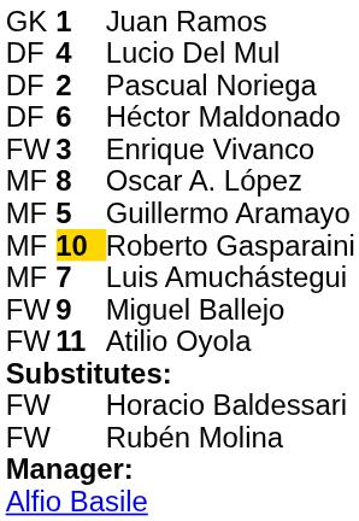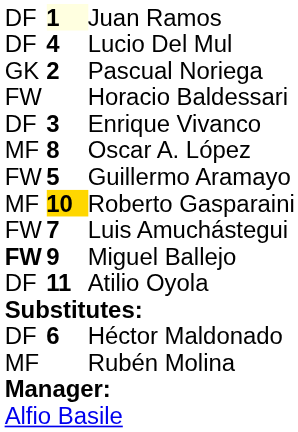Juan Ramos | column 1: GK -> DF
Juan Ramos | column 2: no background -> lightyellow background
Pascual Noriega | column 1: DF -> GK
rows swapped: Héctor Maldonado <-> Horacio Baldessari
Enrique Vivanco | column 1: FW -> DF
Guillermo Aramayo | column 1: MF -> FW
Luis Amuchástegui | column 1: MF -> FW
Miguel Ballejo | column 1: normal -> bold
Atilio Oyola | column 1: FW -> DF
Rubén Molina | column 1: FW -> MF
